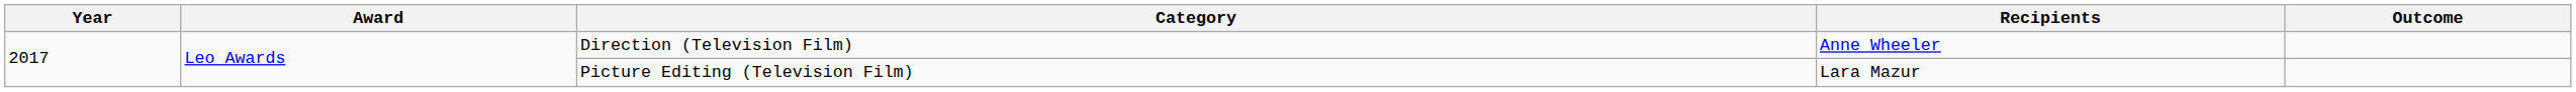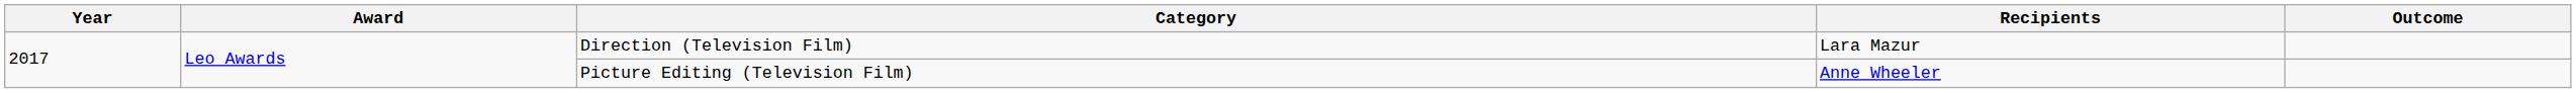Direction (Television Film) | Recipients: Anne Wheeler -> Lara Mazur
Picture Editing (Television Film) | Recipients: Lara Mazur -> Anne Wheeler
